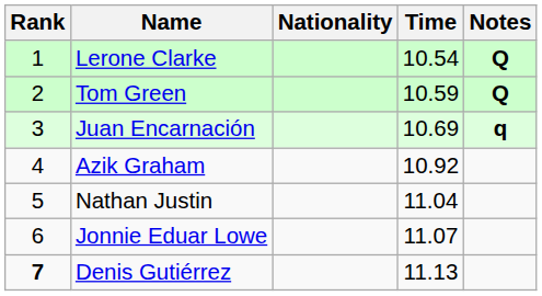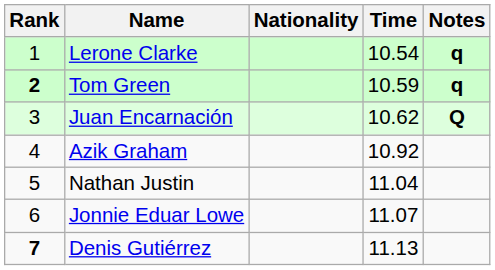Lerone Clarke | Notes: Q -> q
Tom Green | Rank: normal -> bold
Tom Green | Notes: Q -> q
Juan Encarnación | Time: 10.69 -> 10.62
Juan Encarnación | Notes: q -> Q
